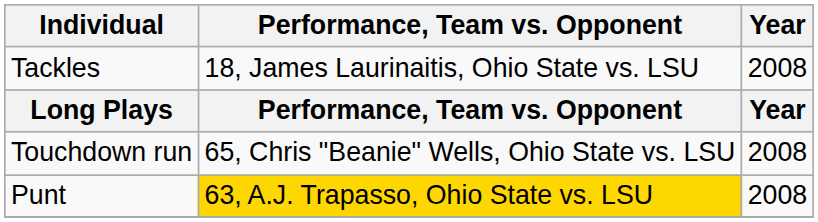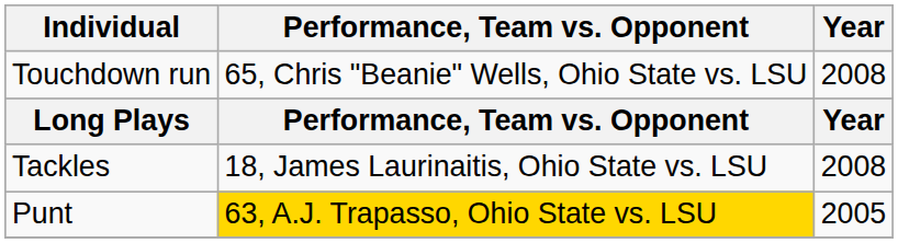rows swapped: Tackles <-> Touchdown run
Punt | Year: 2008 -> 2005
